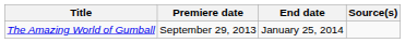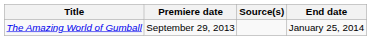columns swapped: End date <-> Source(s)
